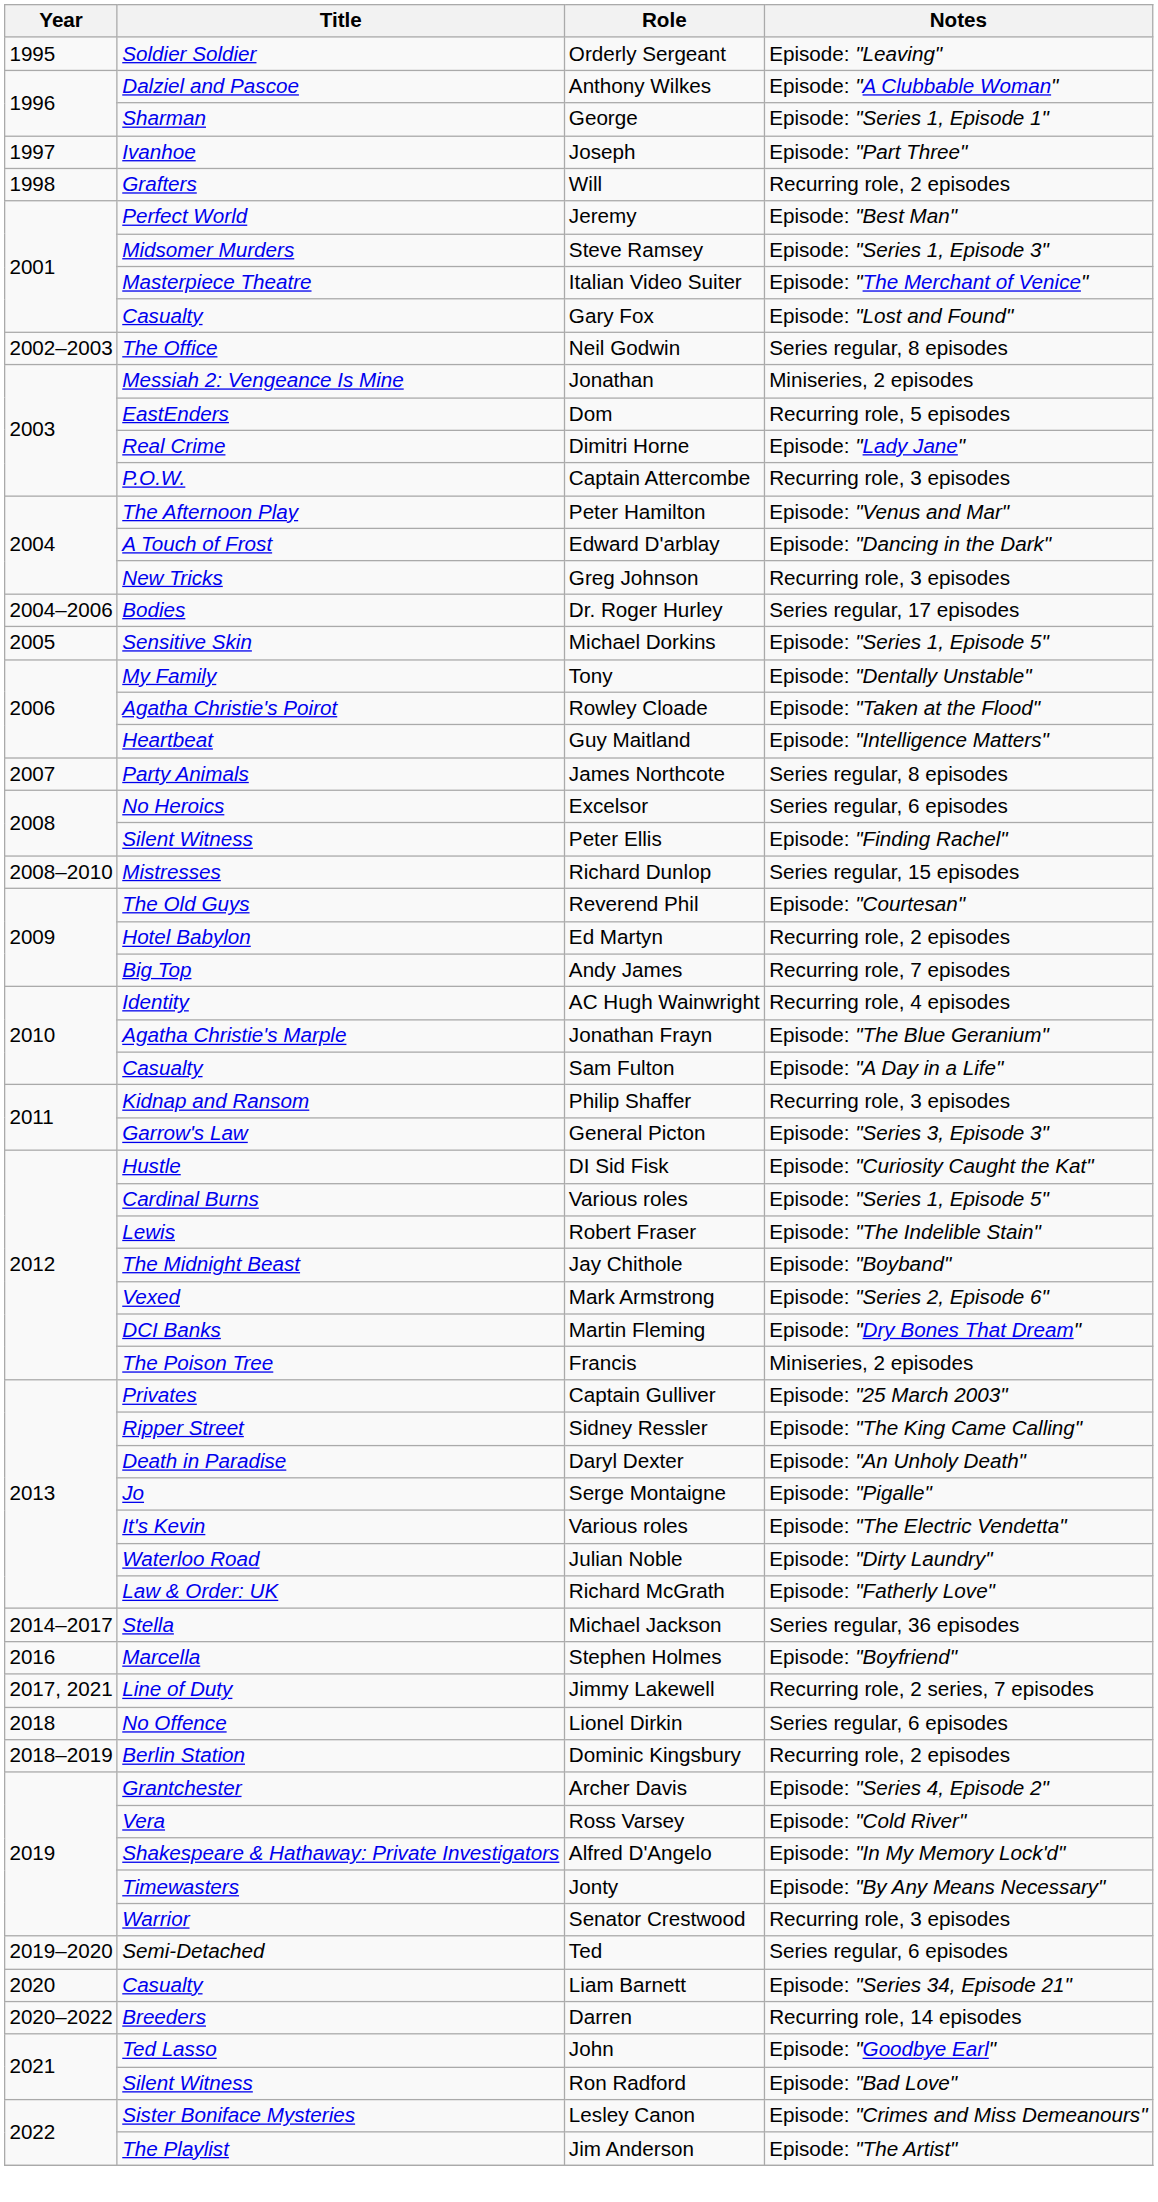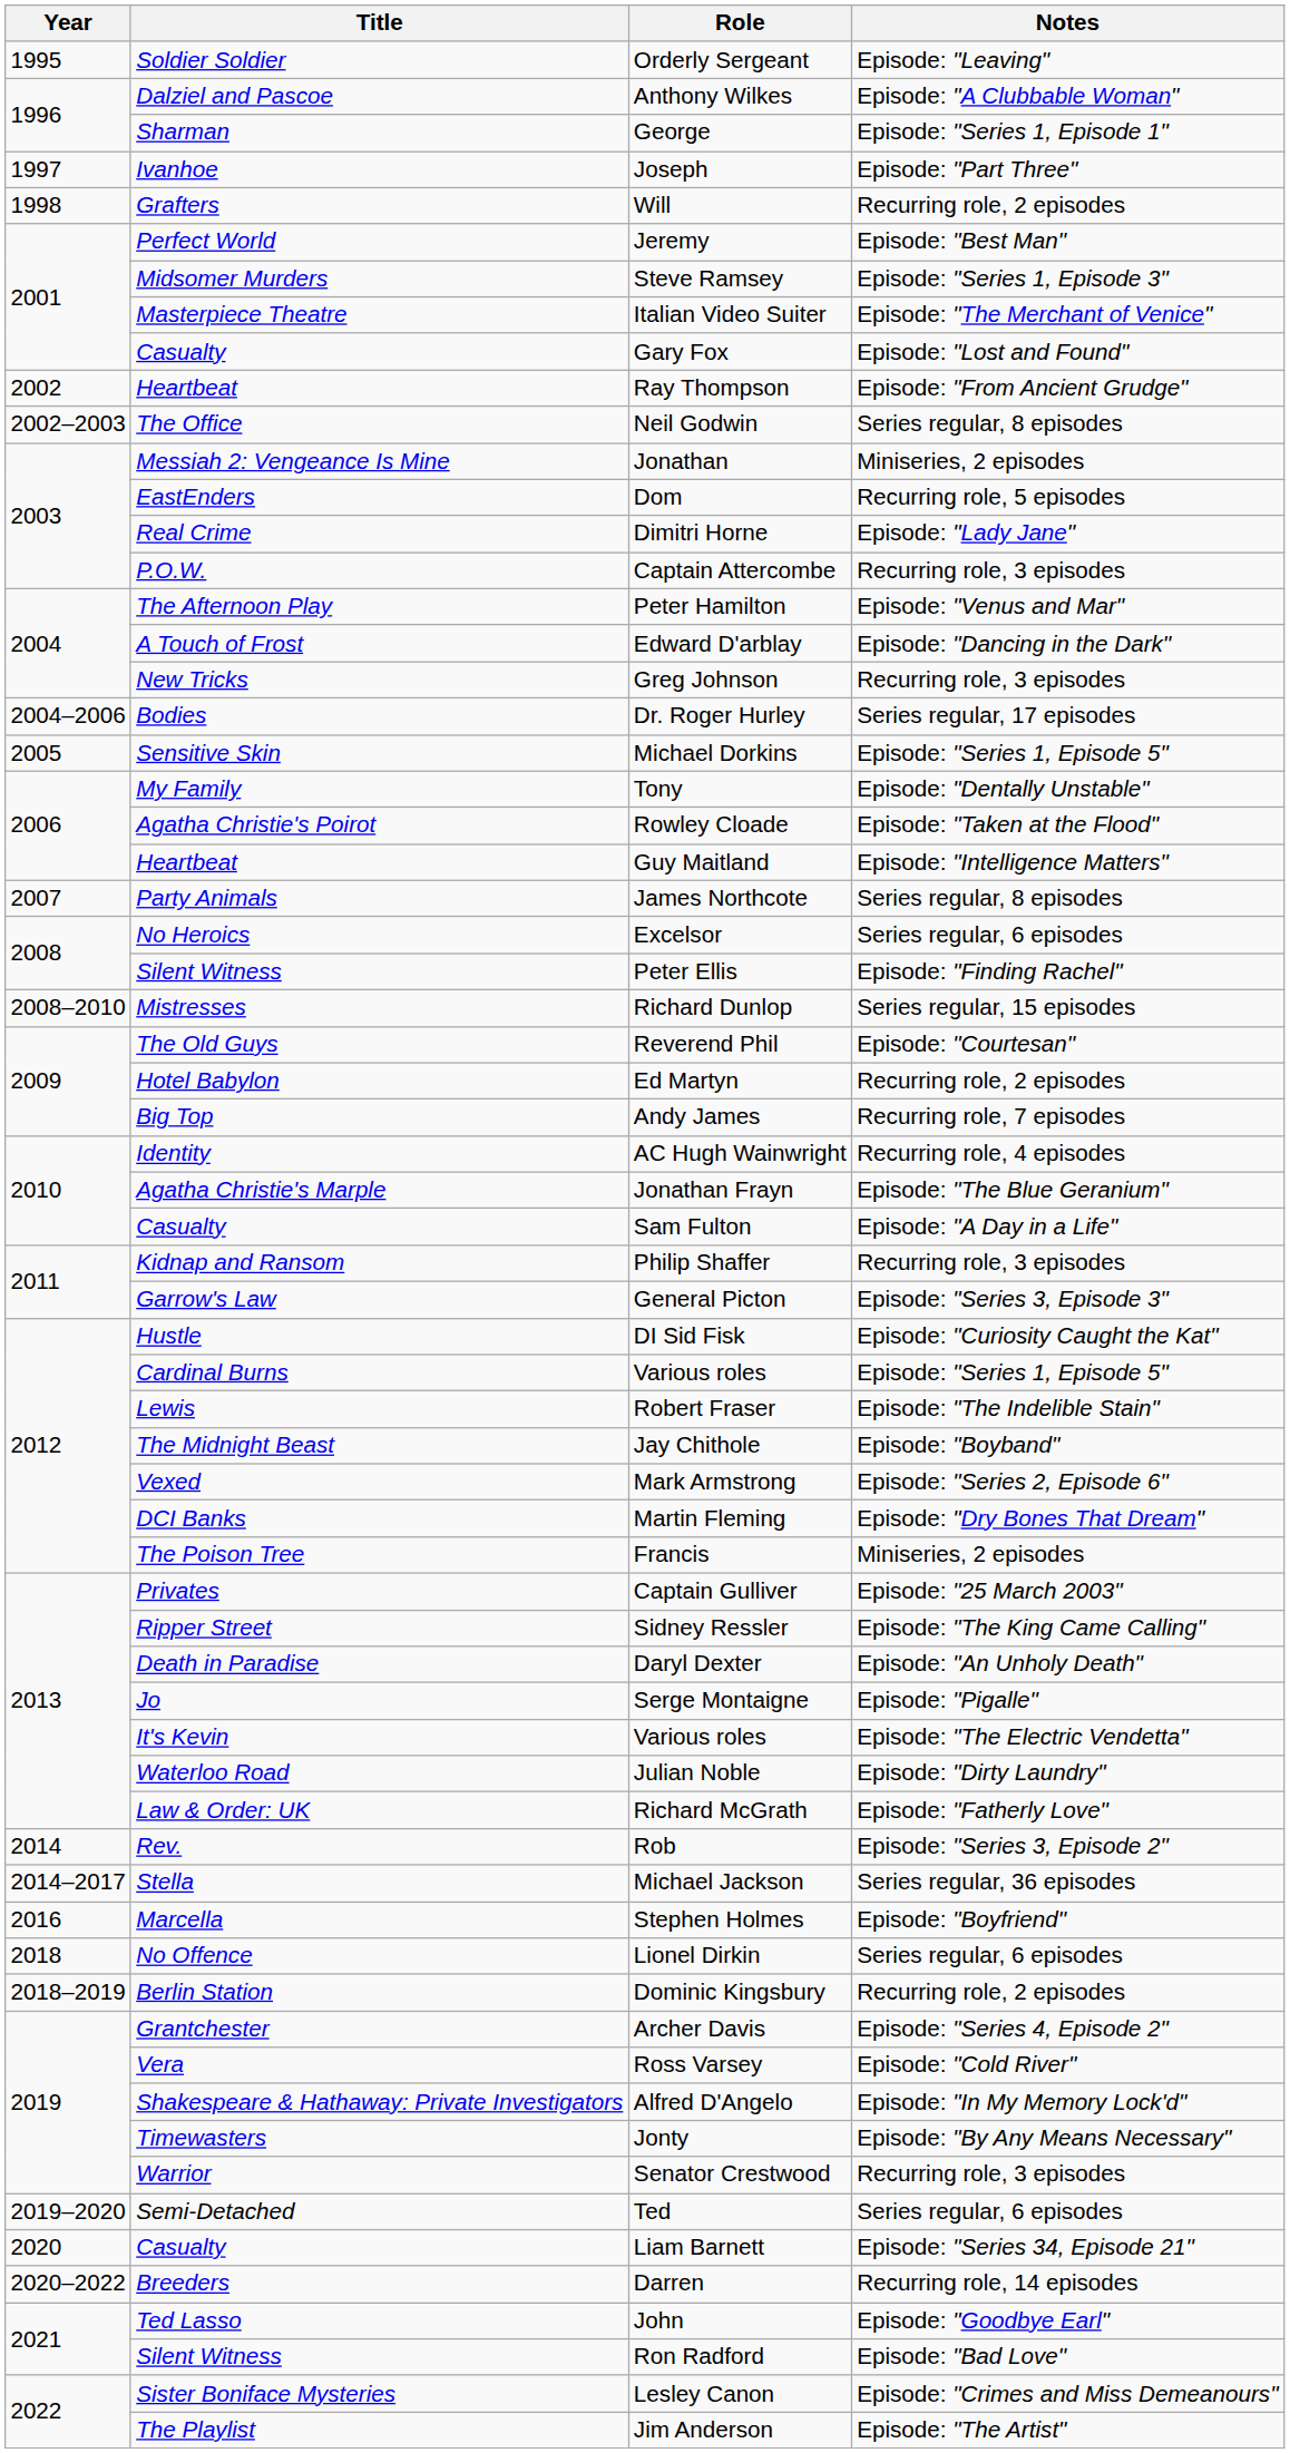+ row: 2002 | Heartbeat | Ray Thompson | Episode: "From Ancient Grudge"
+ row: 2014 | Rev. | Rob | Episode: "Series 3, Episode 2"
- row: 2017, 2021 | Line of Duty | Jimmy Lakewell | Recurring role, 2 series, 7 episodes
